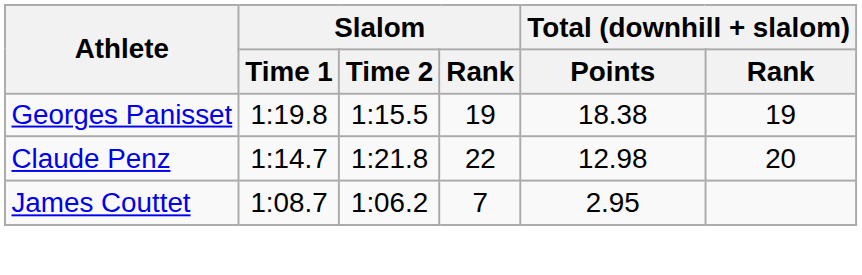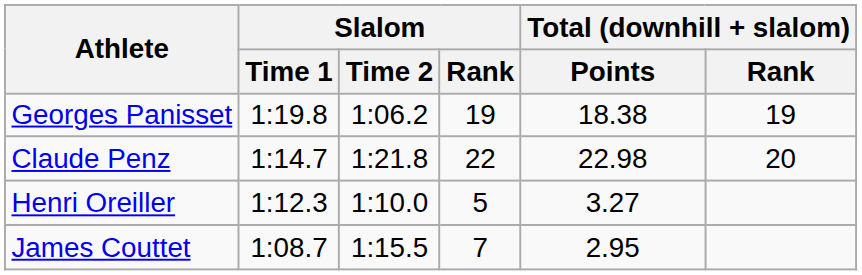Georges Panisset | Slalom / Time 2: 1:15.5 -> 1:06.2
Claude Penz | Total (downhill + slalom) / Points: 12.98 -> 22.98
+ row: Henri Oreiller | 1:12.3 | 1:10.0 | 5 | 3.27
James Couttet | Slalom / Time 2: 1:06.2 -> 1:15.5
